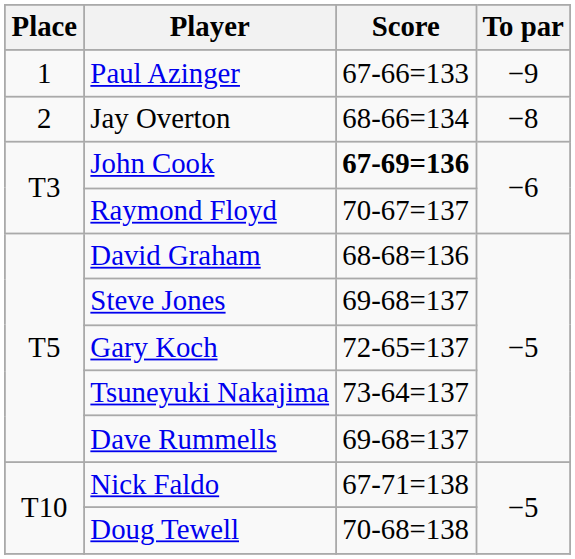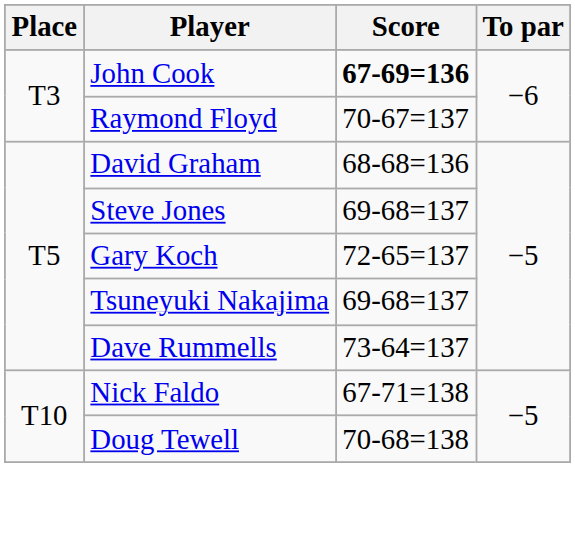- row: 1 | Paul Azinger | 67-66=133 | −9
- row: 2 | Jay Overton | 68-66=134 | −8
Tsuneyuki Nakajima | Score: 73-64=137 -> 69-68=137
Dave Rummells | Score: 69-68=137 -> 73-64=137
